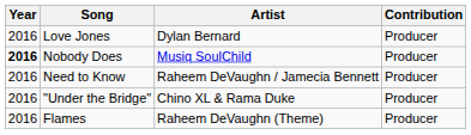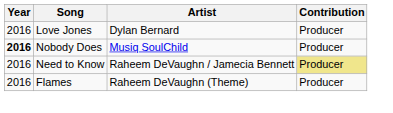Need to Know | Contribution: no background -> khaki background
- row: 2016 | "Under the Bridge" | Chino XL & Rama Duke | Producer
